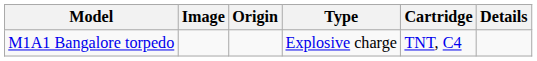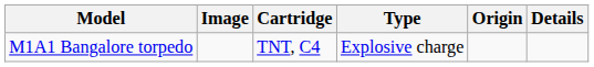columns swapped: Cartridge <-> Origin
